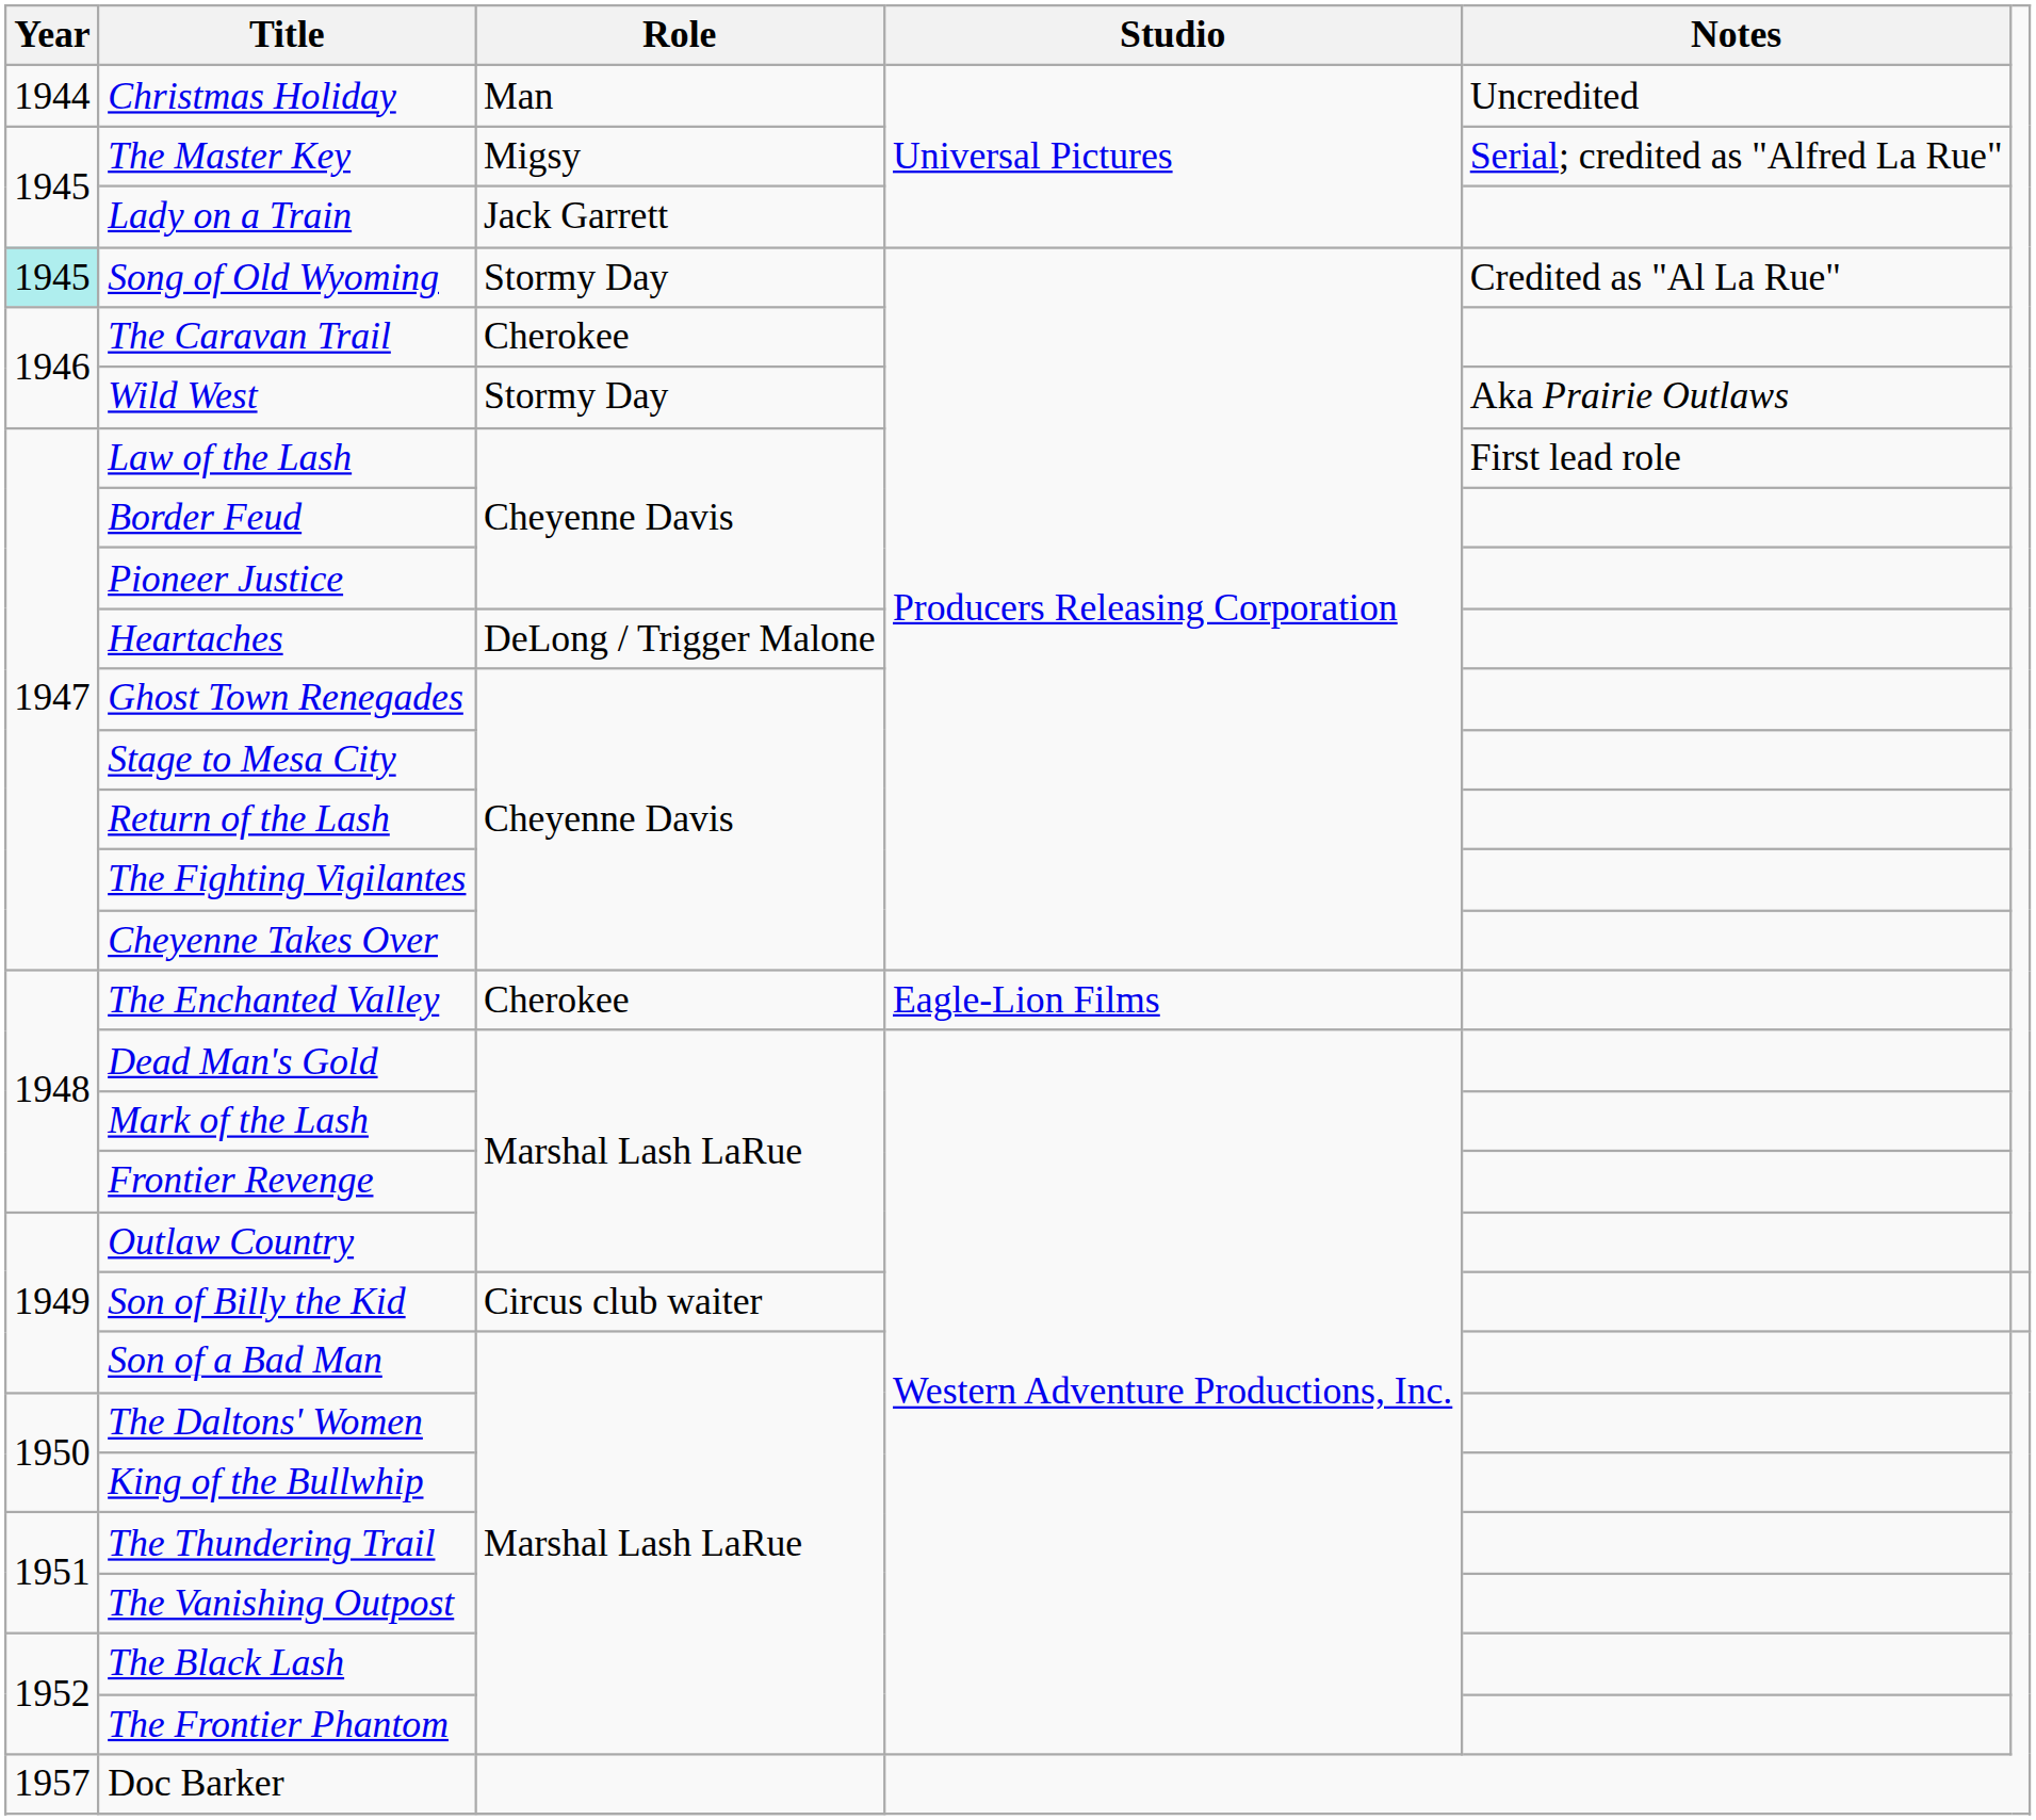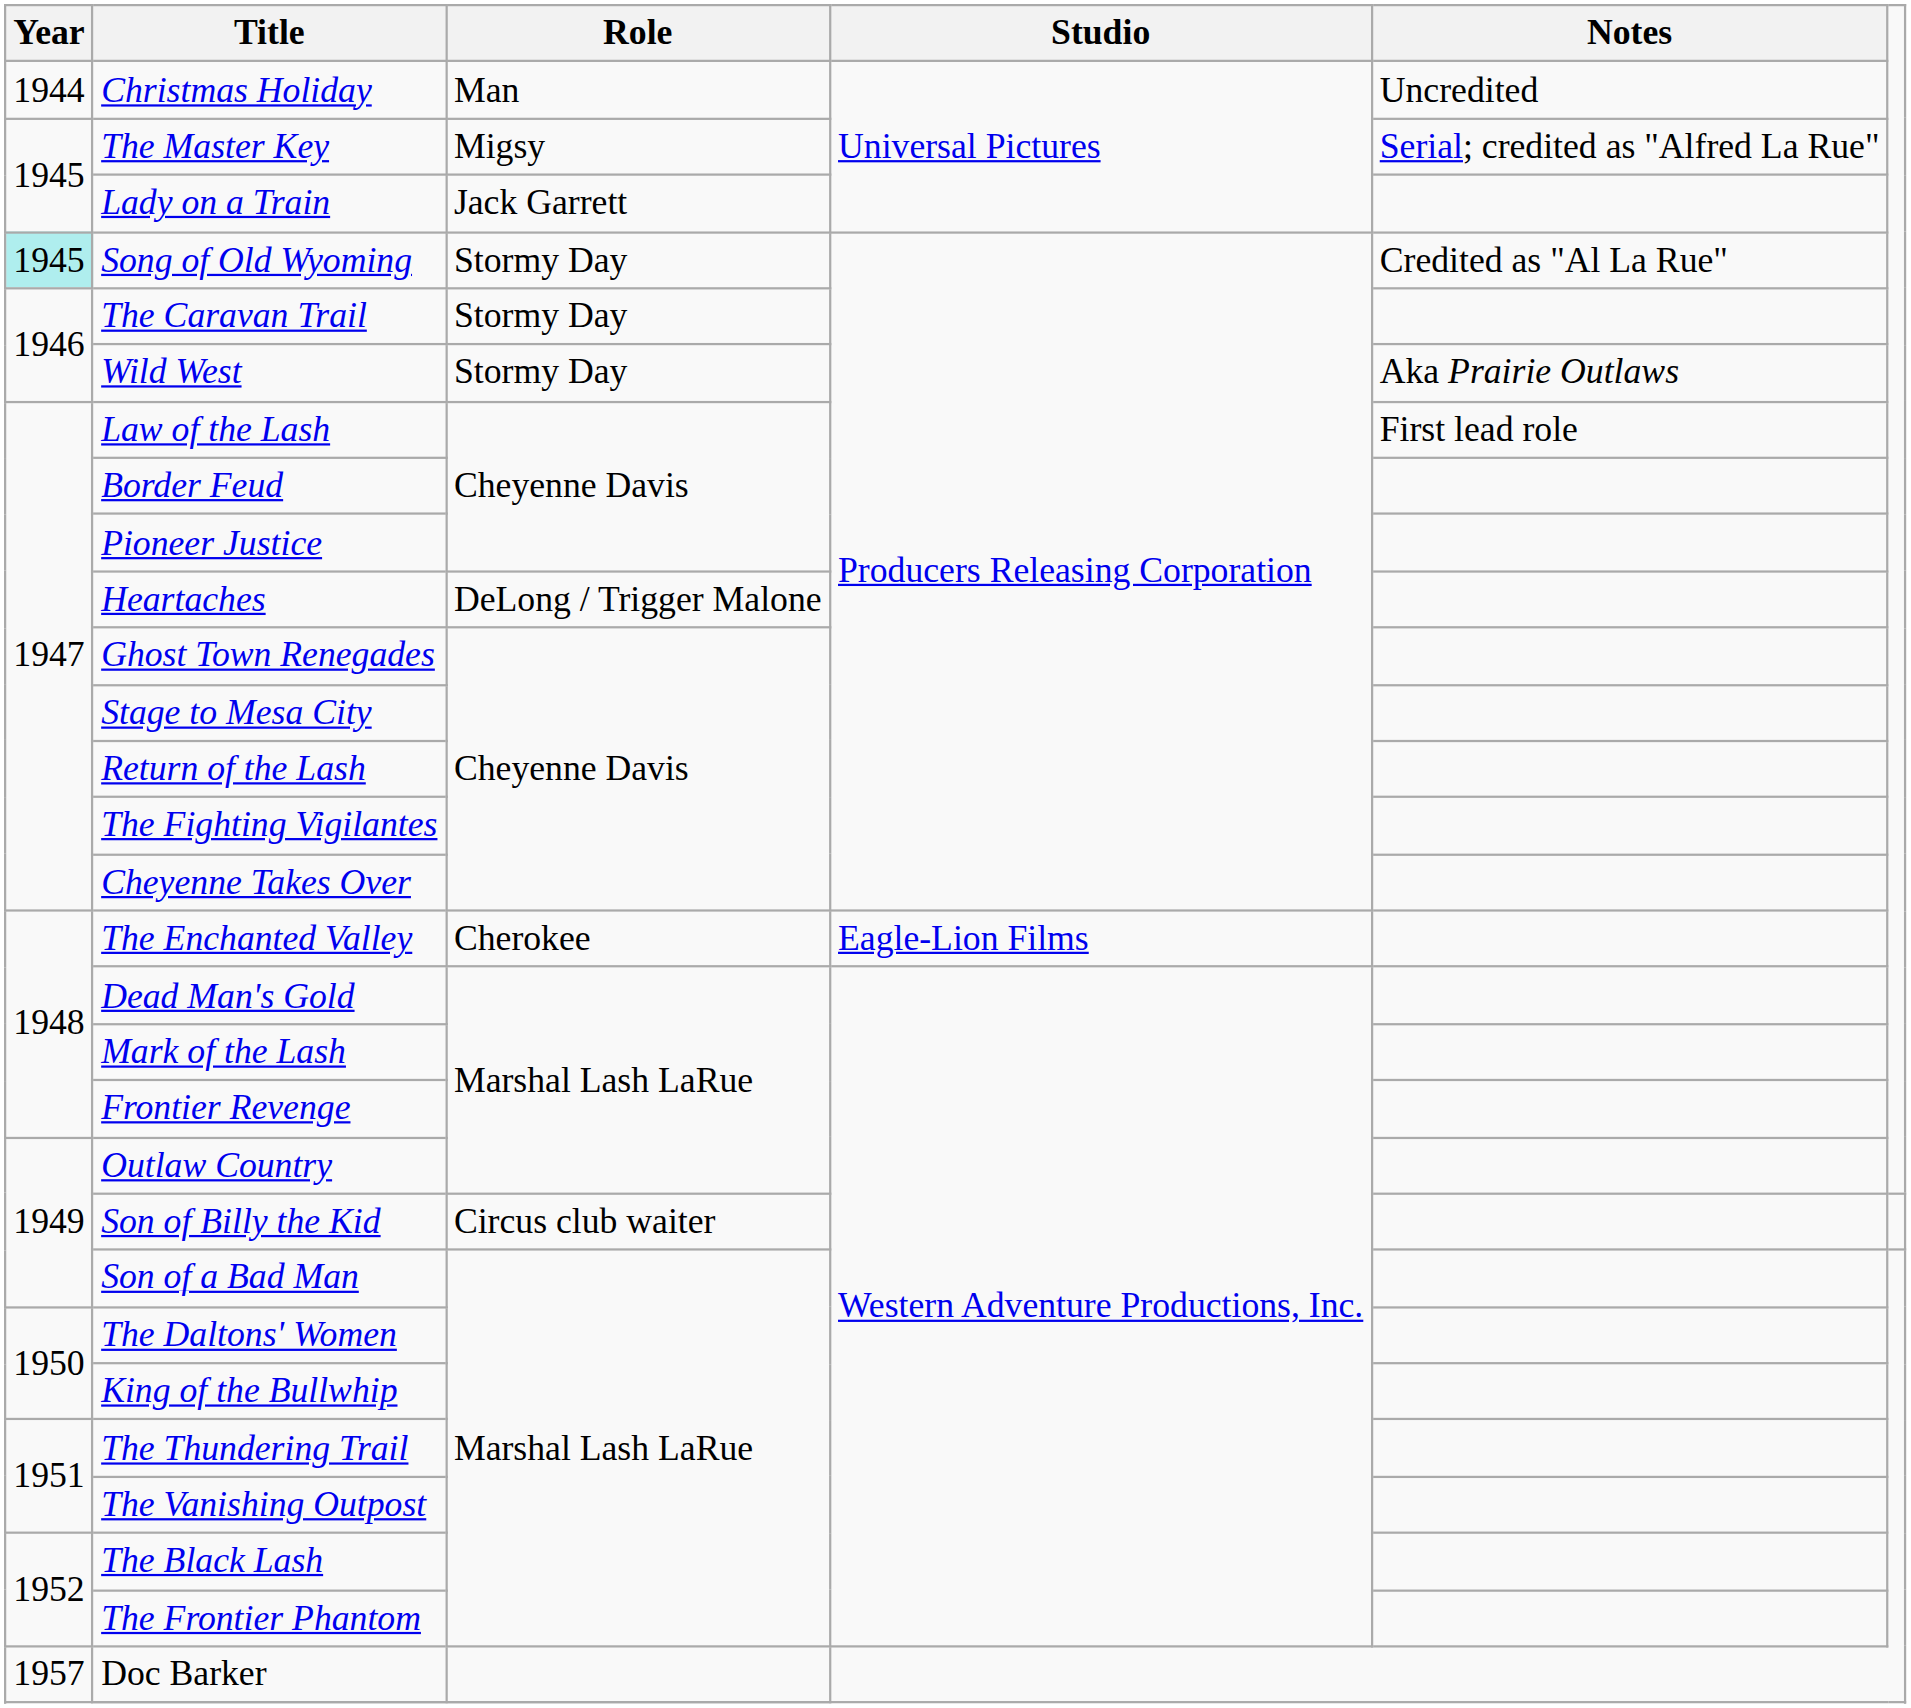The Caravan Trail | Role: Cherokee -> Stormy Day
